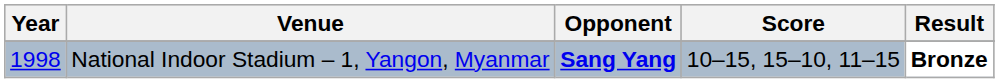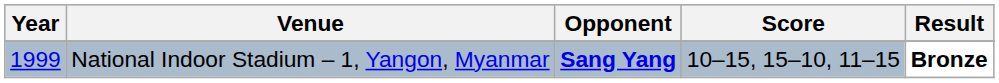National Indoor Stadium – 1, Yangon, Myanmar | Year: 1998 -> 1999
